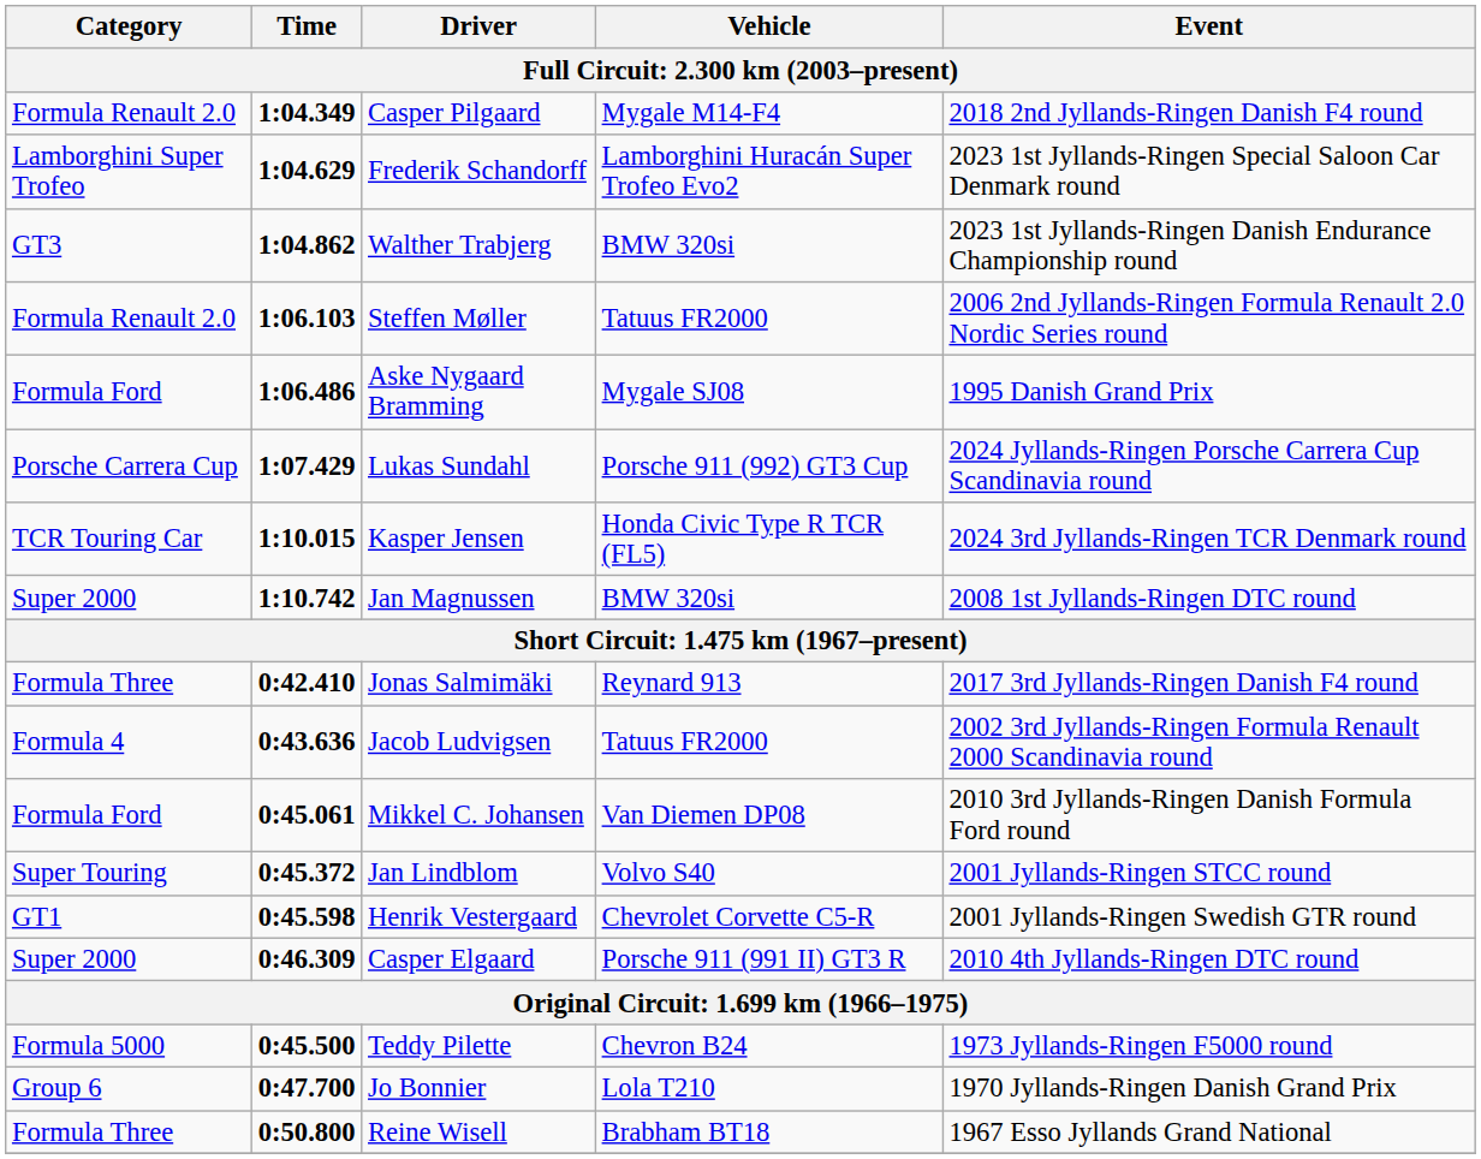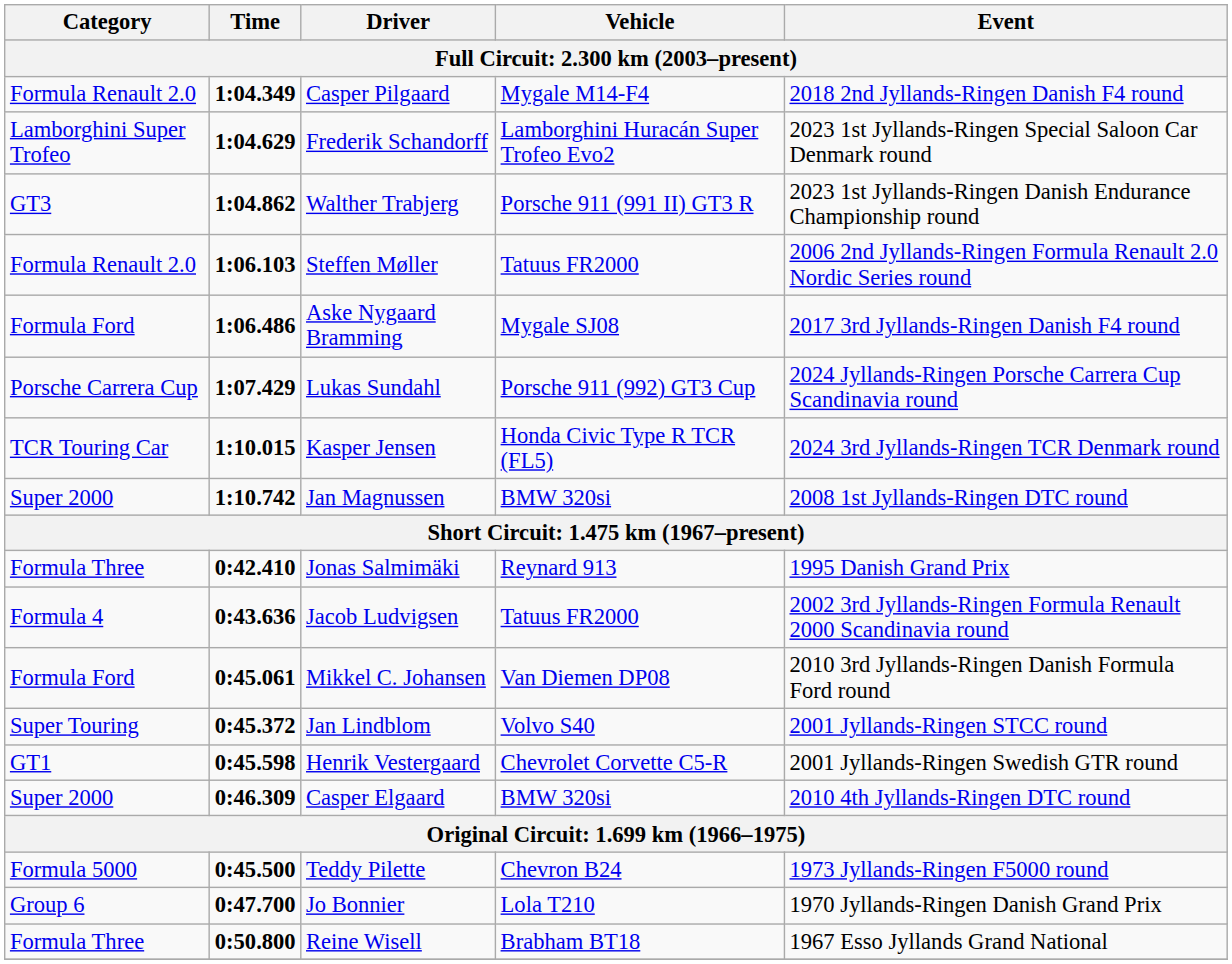Walther Trabjerg | Vehicle: BMW 320si -> Porsche 911 (991 II) GT3 R
Aske Nygaard Bramming | Event: 1995 Danish Grand Prix -> 2017 3rd Jyllands-Ringen Danish F4 round
Jonas Salmimäki | Event: 2017 3rd Jyllands-Ringen Danish F4 round -> 1995 Danish Grand Prix
Casper Elgaard | Vehicle: Porsche 911 (991 II) GT3 R -> BMW 320si
